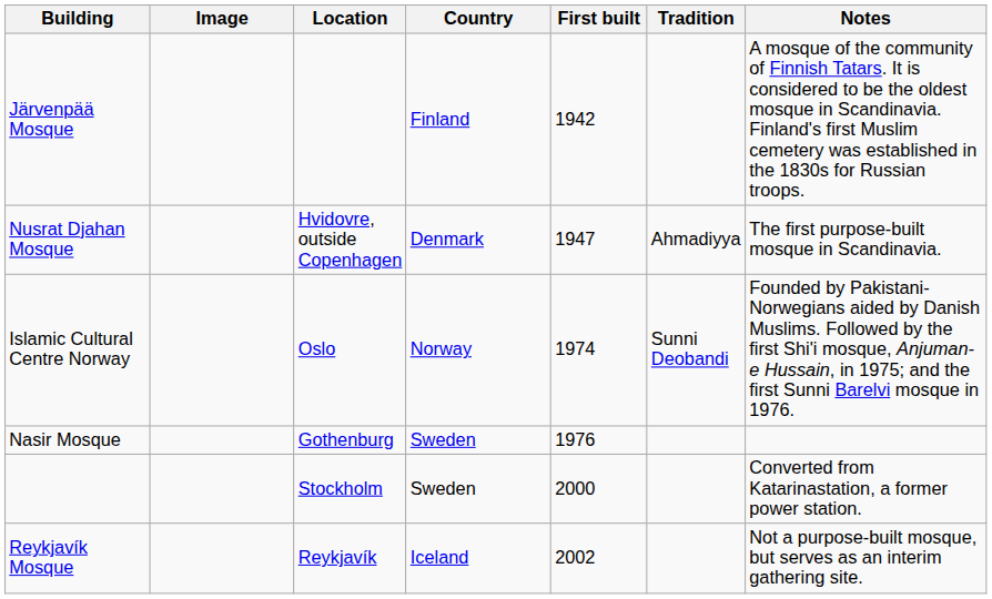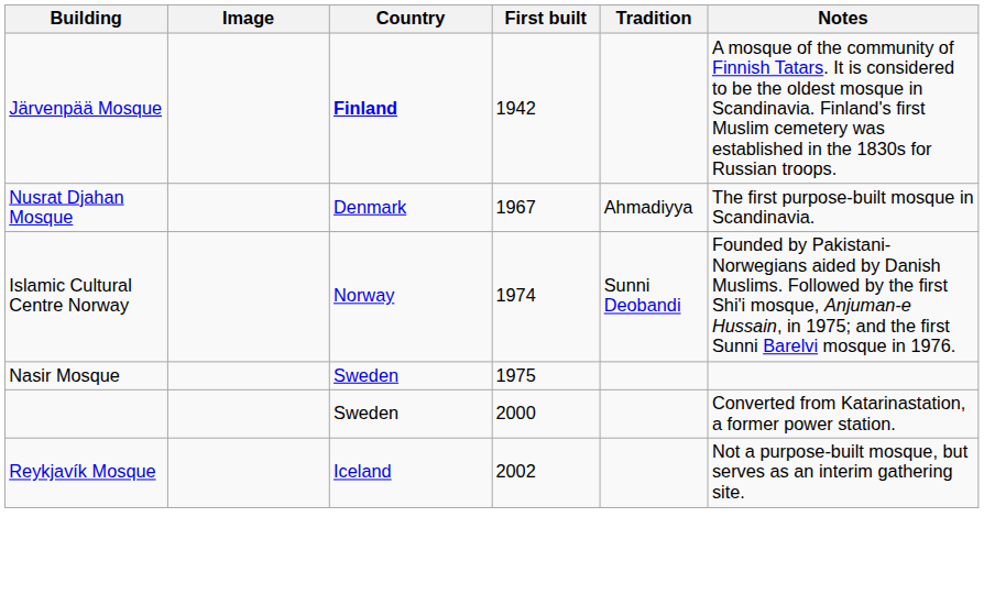- column: Location | Hvidovre, outside Copenhagen | Oslo | Gothenburg | Stockholm | Reykjavík
Järvenpää Mosque | Country: normal -> bold
Nusrat Djahan Mosque | First built: 1947 -> 1967
Nasir Mosque | First built: 1976 -> 1975
